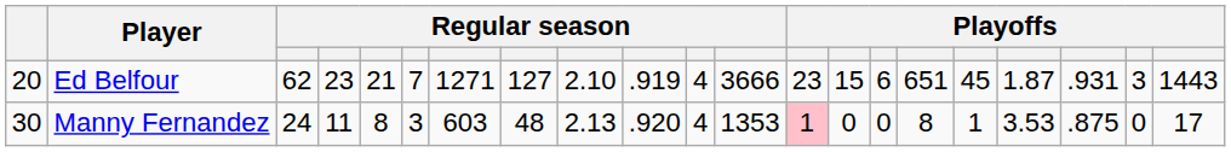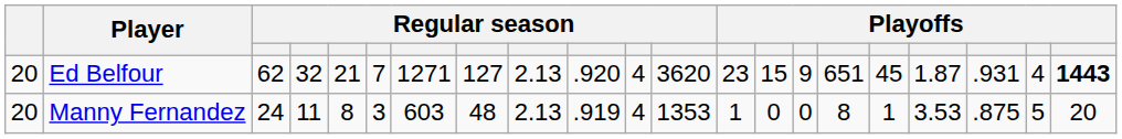Ed Belfour | column 4: 23 -> 32
Ed Belfour | column 9: 2.10 -> 2.13
Ed Belfour | column 10: .919 -> .920
Ed Belfour | column 12: 3666 -> 3620
Ed Belfour | column 15: 6 -> 9
Ed Belfour | column 20: 3 -> 4
Ed Belfour | column 21: normal -> bold
Manny Fernandez | column 1: 30 -> 20
Manny Fernandez | column 10: .920 -> .919
Manny Fernandez | column 13: pink background -> no background
Manny Fernandez | column 20: 0 -> 5
Manny Fernandez | column 21: 17 -> 20
